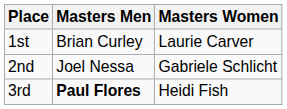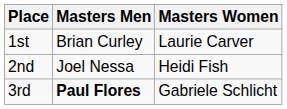2nd | Masters Women: Gabriele Schlicht -> Heidi Fish
3rd | Masters Women: Heidi Fish -> Gabriele Schlicht
